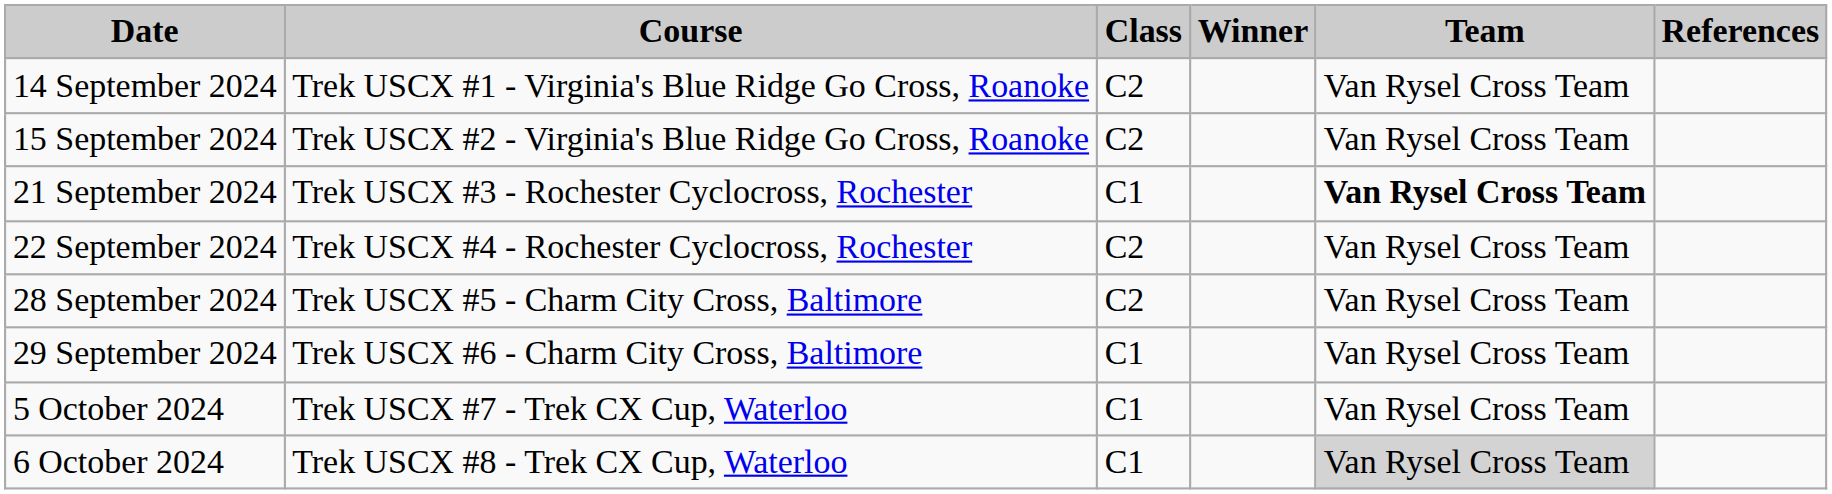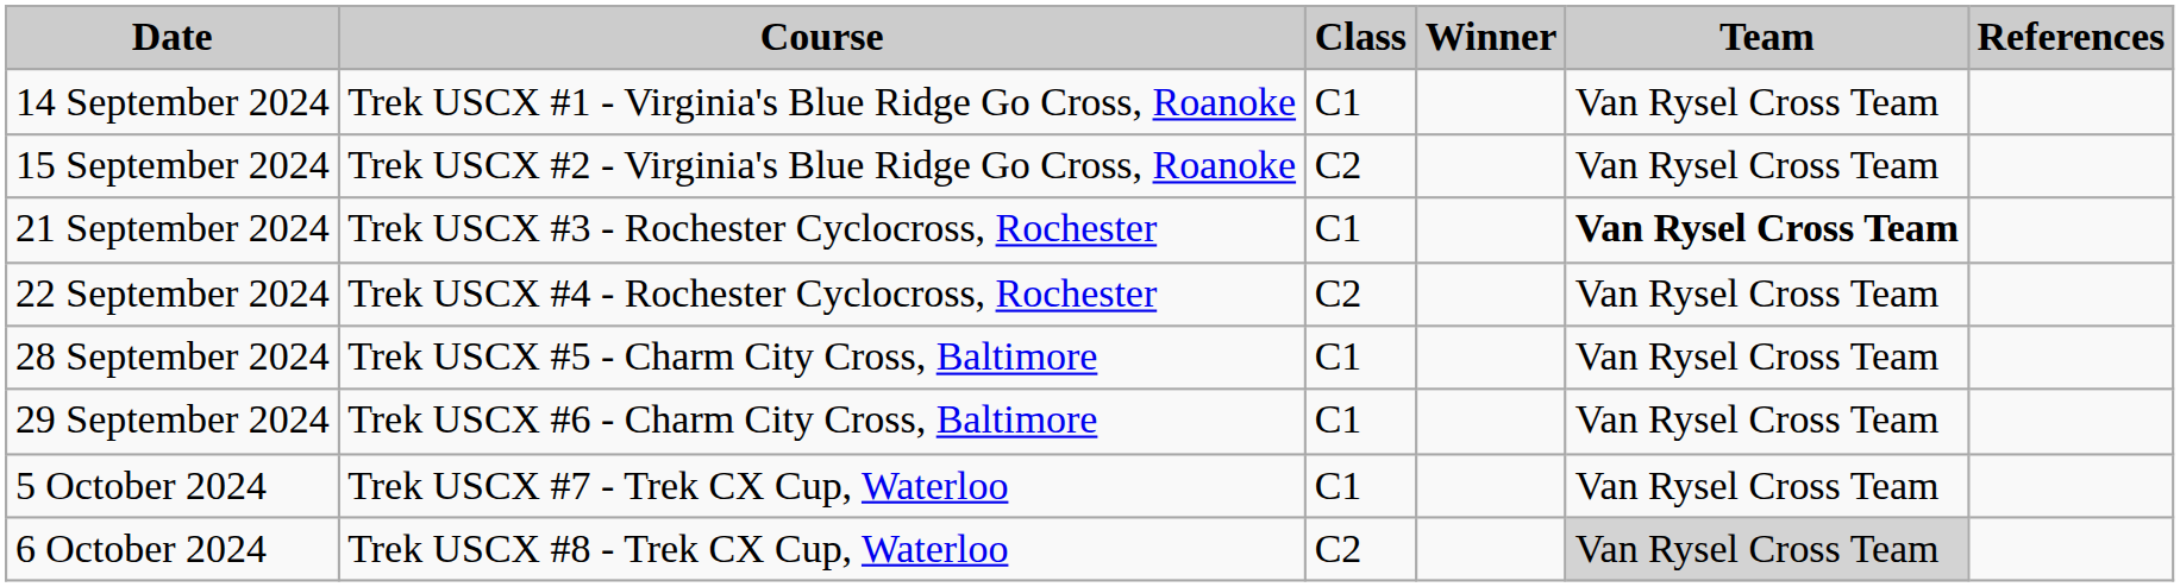14 September 2024 | Class: C2 -> C1
28 September 2024 | Class: C2 -> C1
6 October 2024 | Class: C1 -> C2
